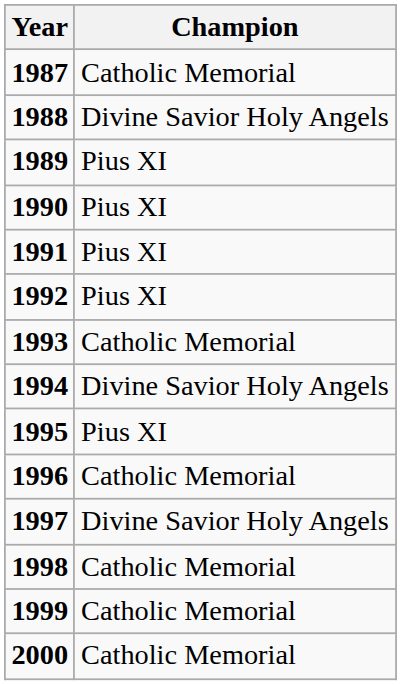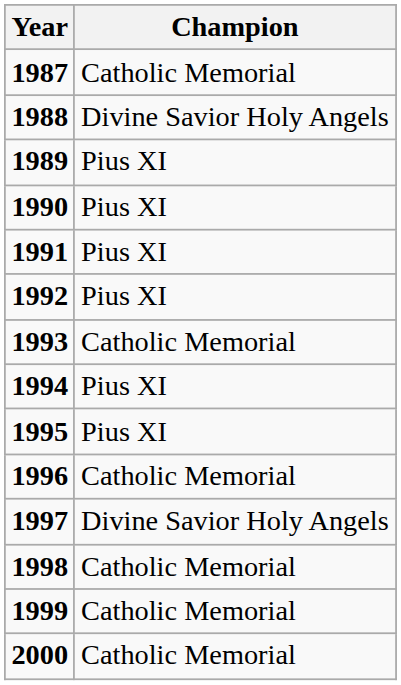1994 | Champion: Divine Savior Holy Angels -> Pius XI
